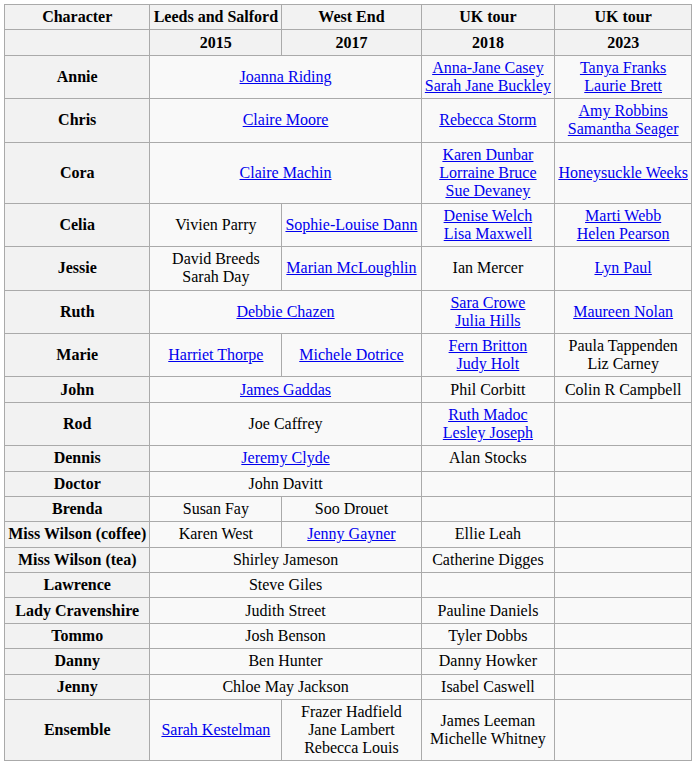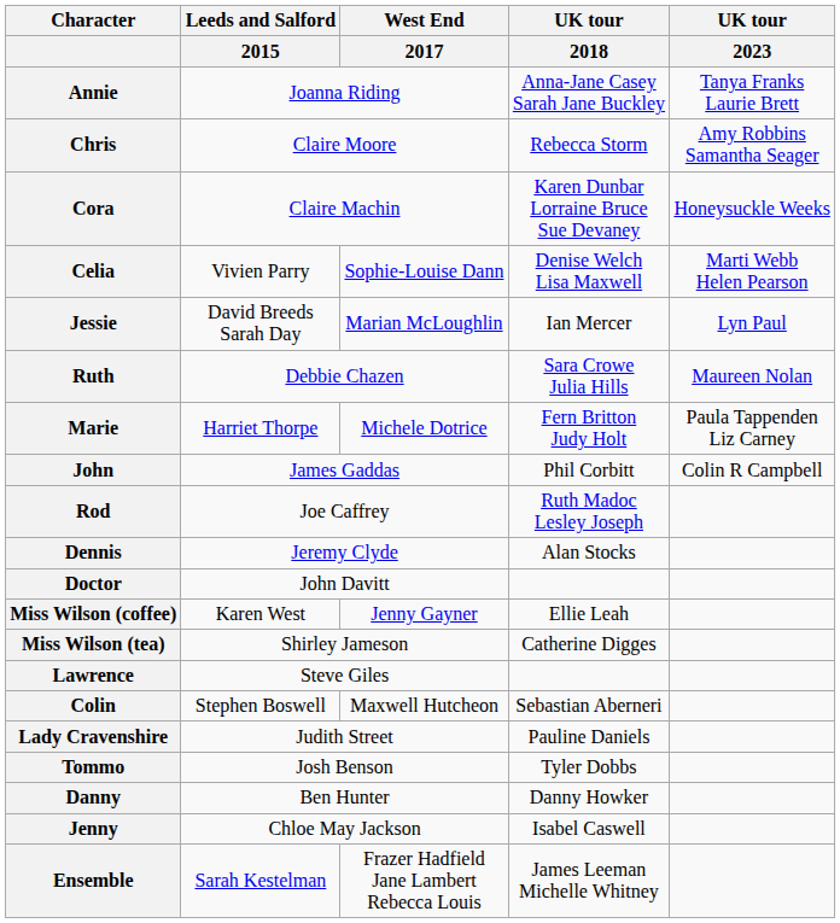- row: Brenda | Susan Fay | Soo Drouet
+ row: Colin | Stephen Boswell | Maxwell Hutcheon | Sebastian Aberneri
